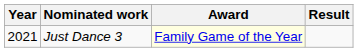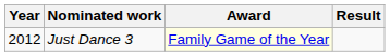Just Dance 3 | Year: 2021 -> 2012
